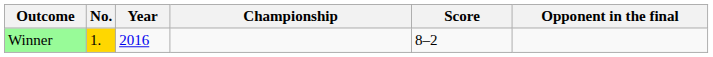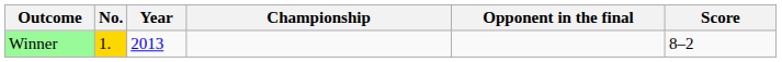columns swapped: Opponent in the final <-> Score
Winner | Year: 2016 -> 2013
